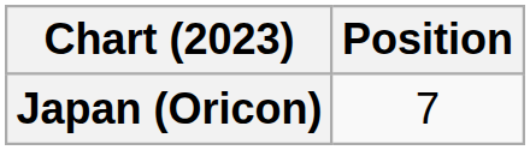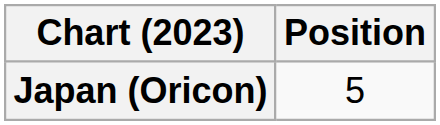Japan (Oricon) | Position: 7 -> 5
